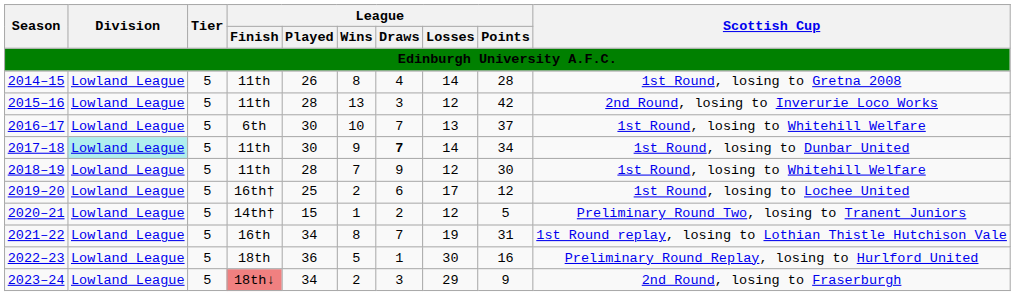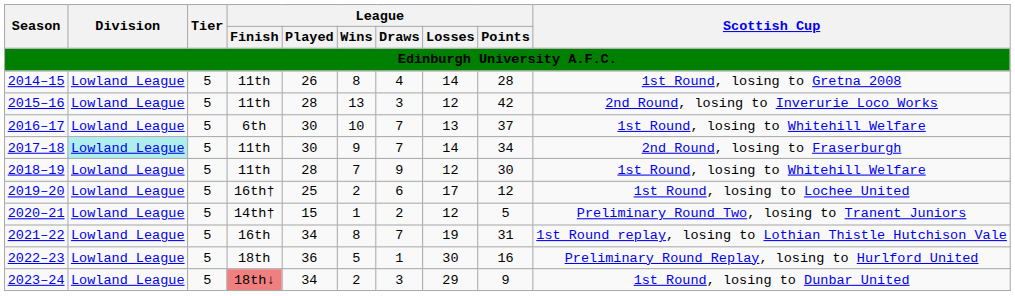2017–18 | League / Draws: bold -> normal
2017–18 | Scottish Cup: 1st Round, losing to Dunbar United -> 2nd Round, losing to Fraserburgh
2023–24 | Scottish Cup: 2nd Round, losing to Fraserburgh -> 1st Round, losing to Dunbar United
